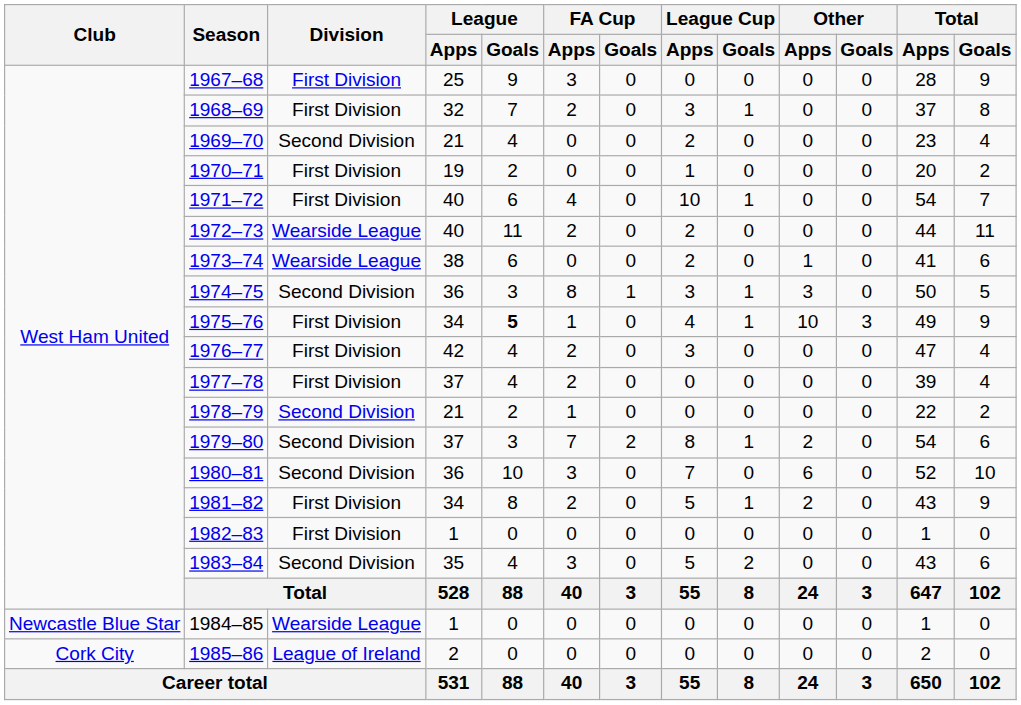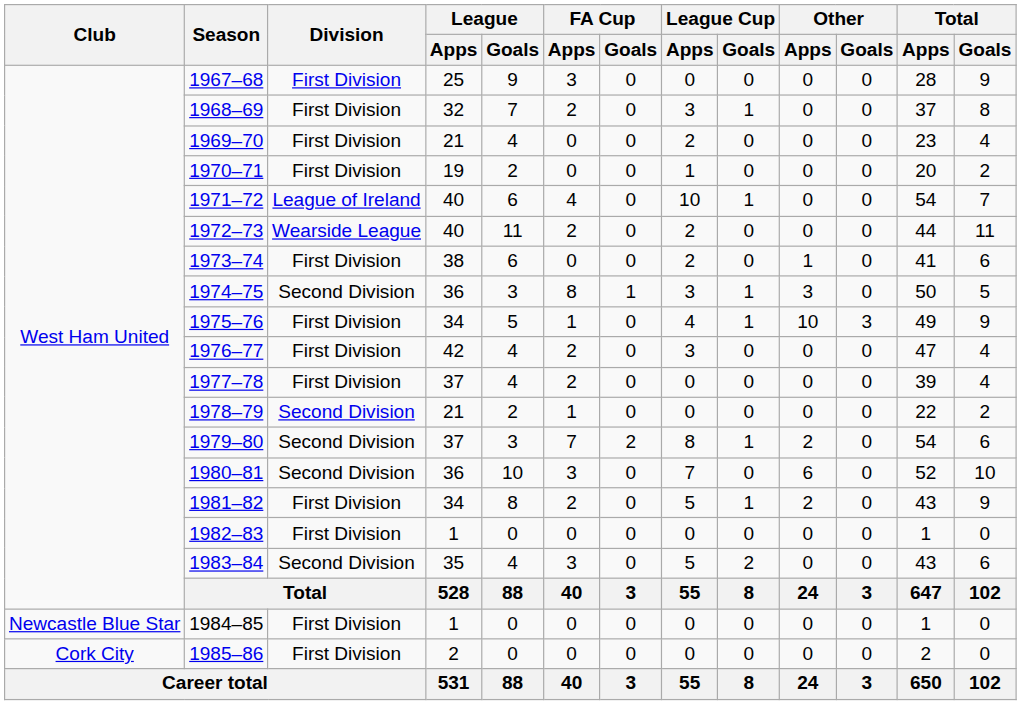1969–70 | Division: Second Division -> First Division
1971–72 | Division: First Division -> League of Ireland
1973–74 | Division: Wearside League -> First Division
1975–76 | League / Goals: bold -> normal
1984–85 | Division: Wearside League -> First Division
1985–86 | Division: League of Ireland -> First Division
